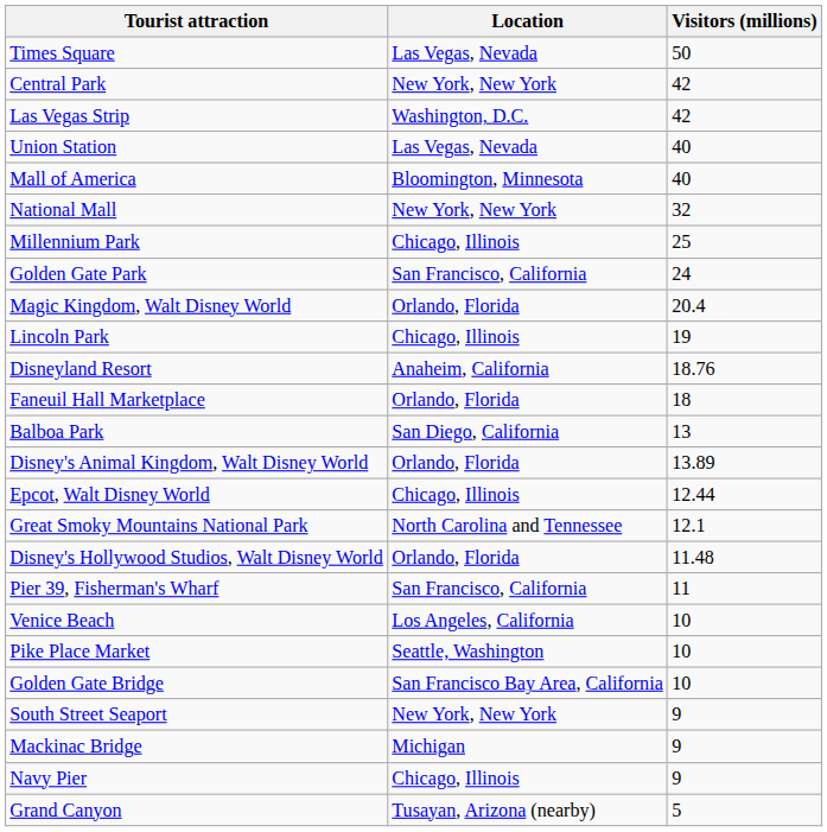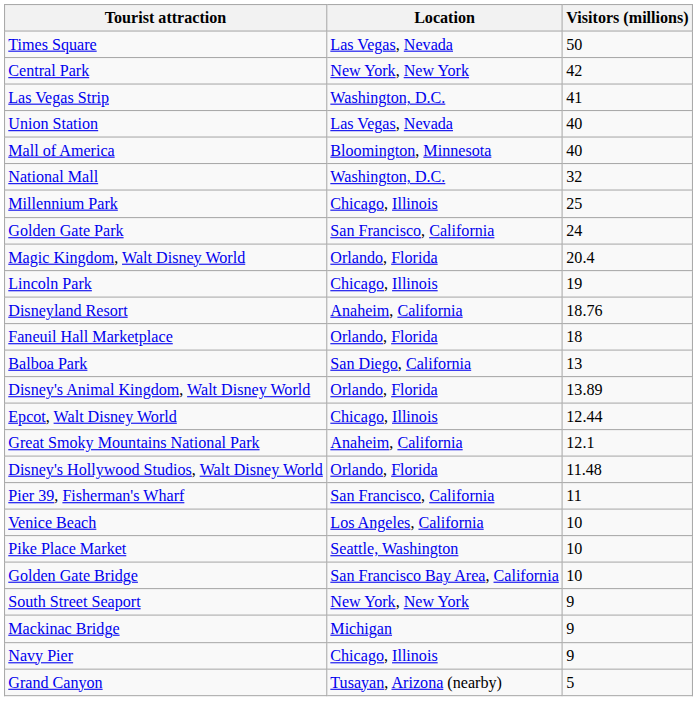Las Vegas Strip | Visitors (millions): 42 -> 41
National Mall | Location: New York, New York -> Washington, D.C.
Great Smoky Mountains National Park | Location: North Carolina and Tennessee -> Anaheim, California
